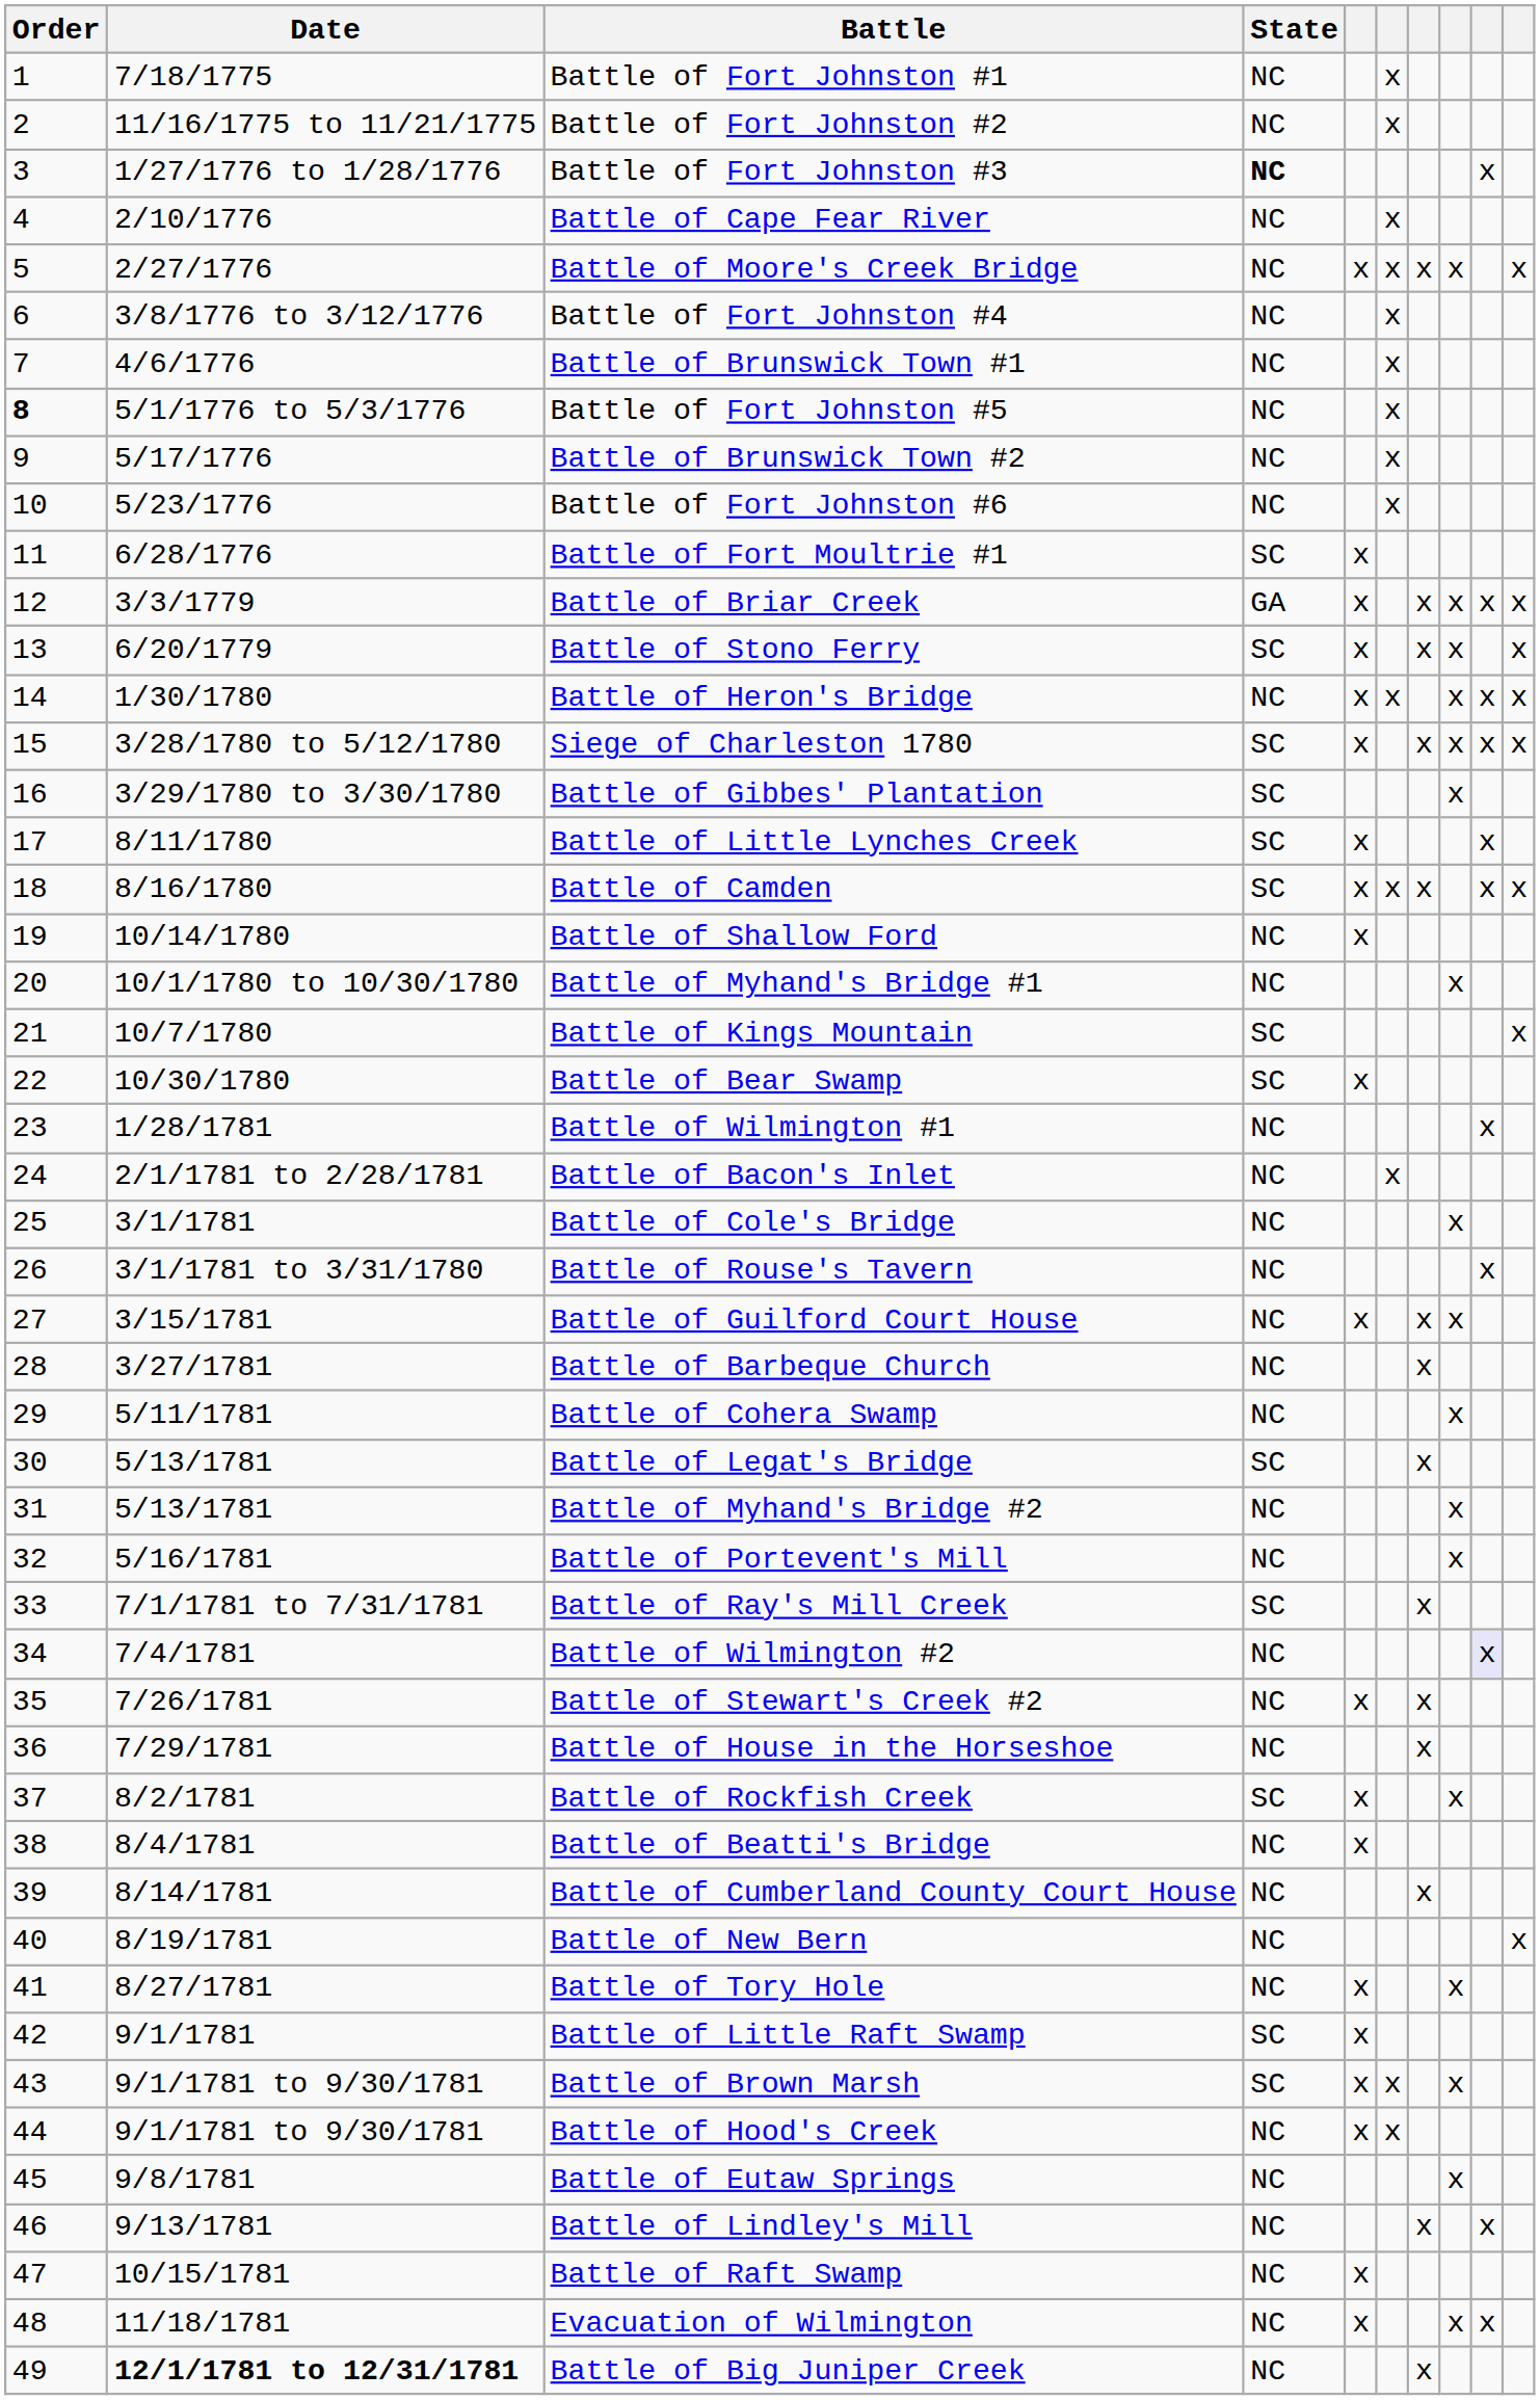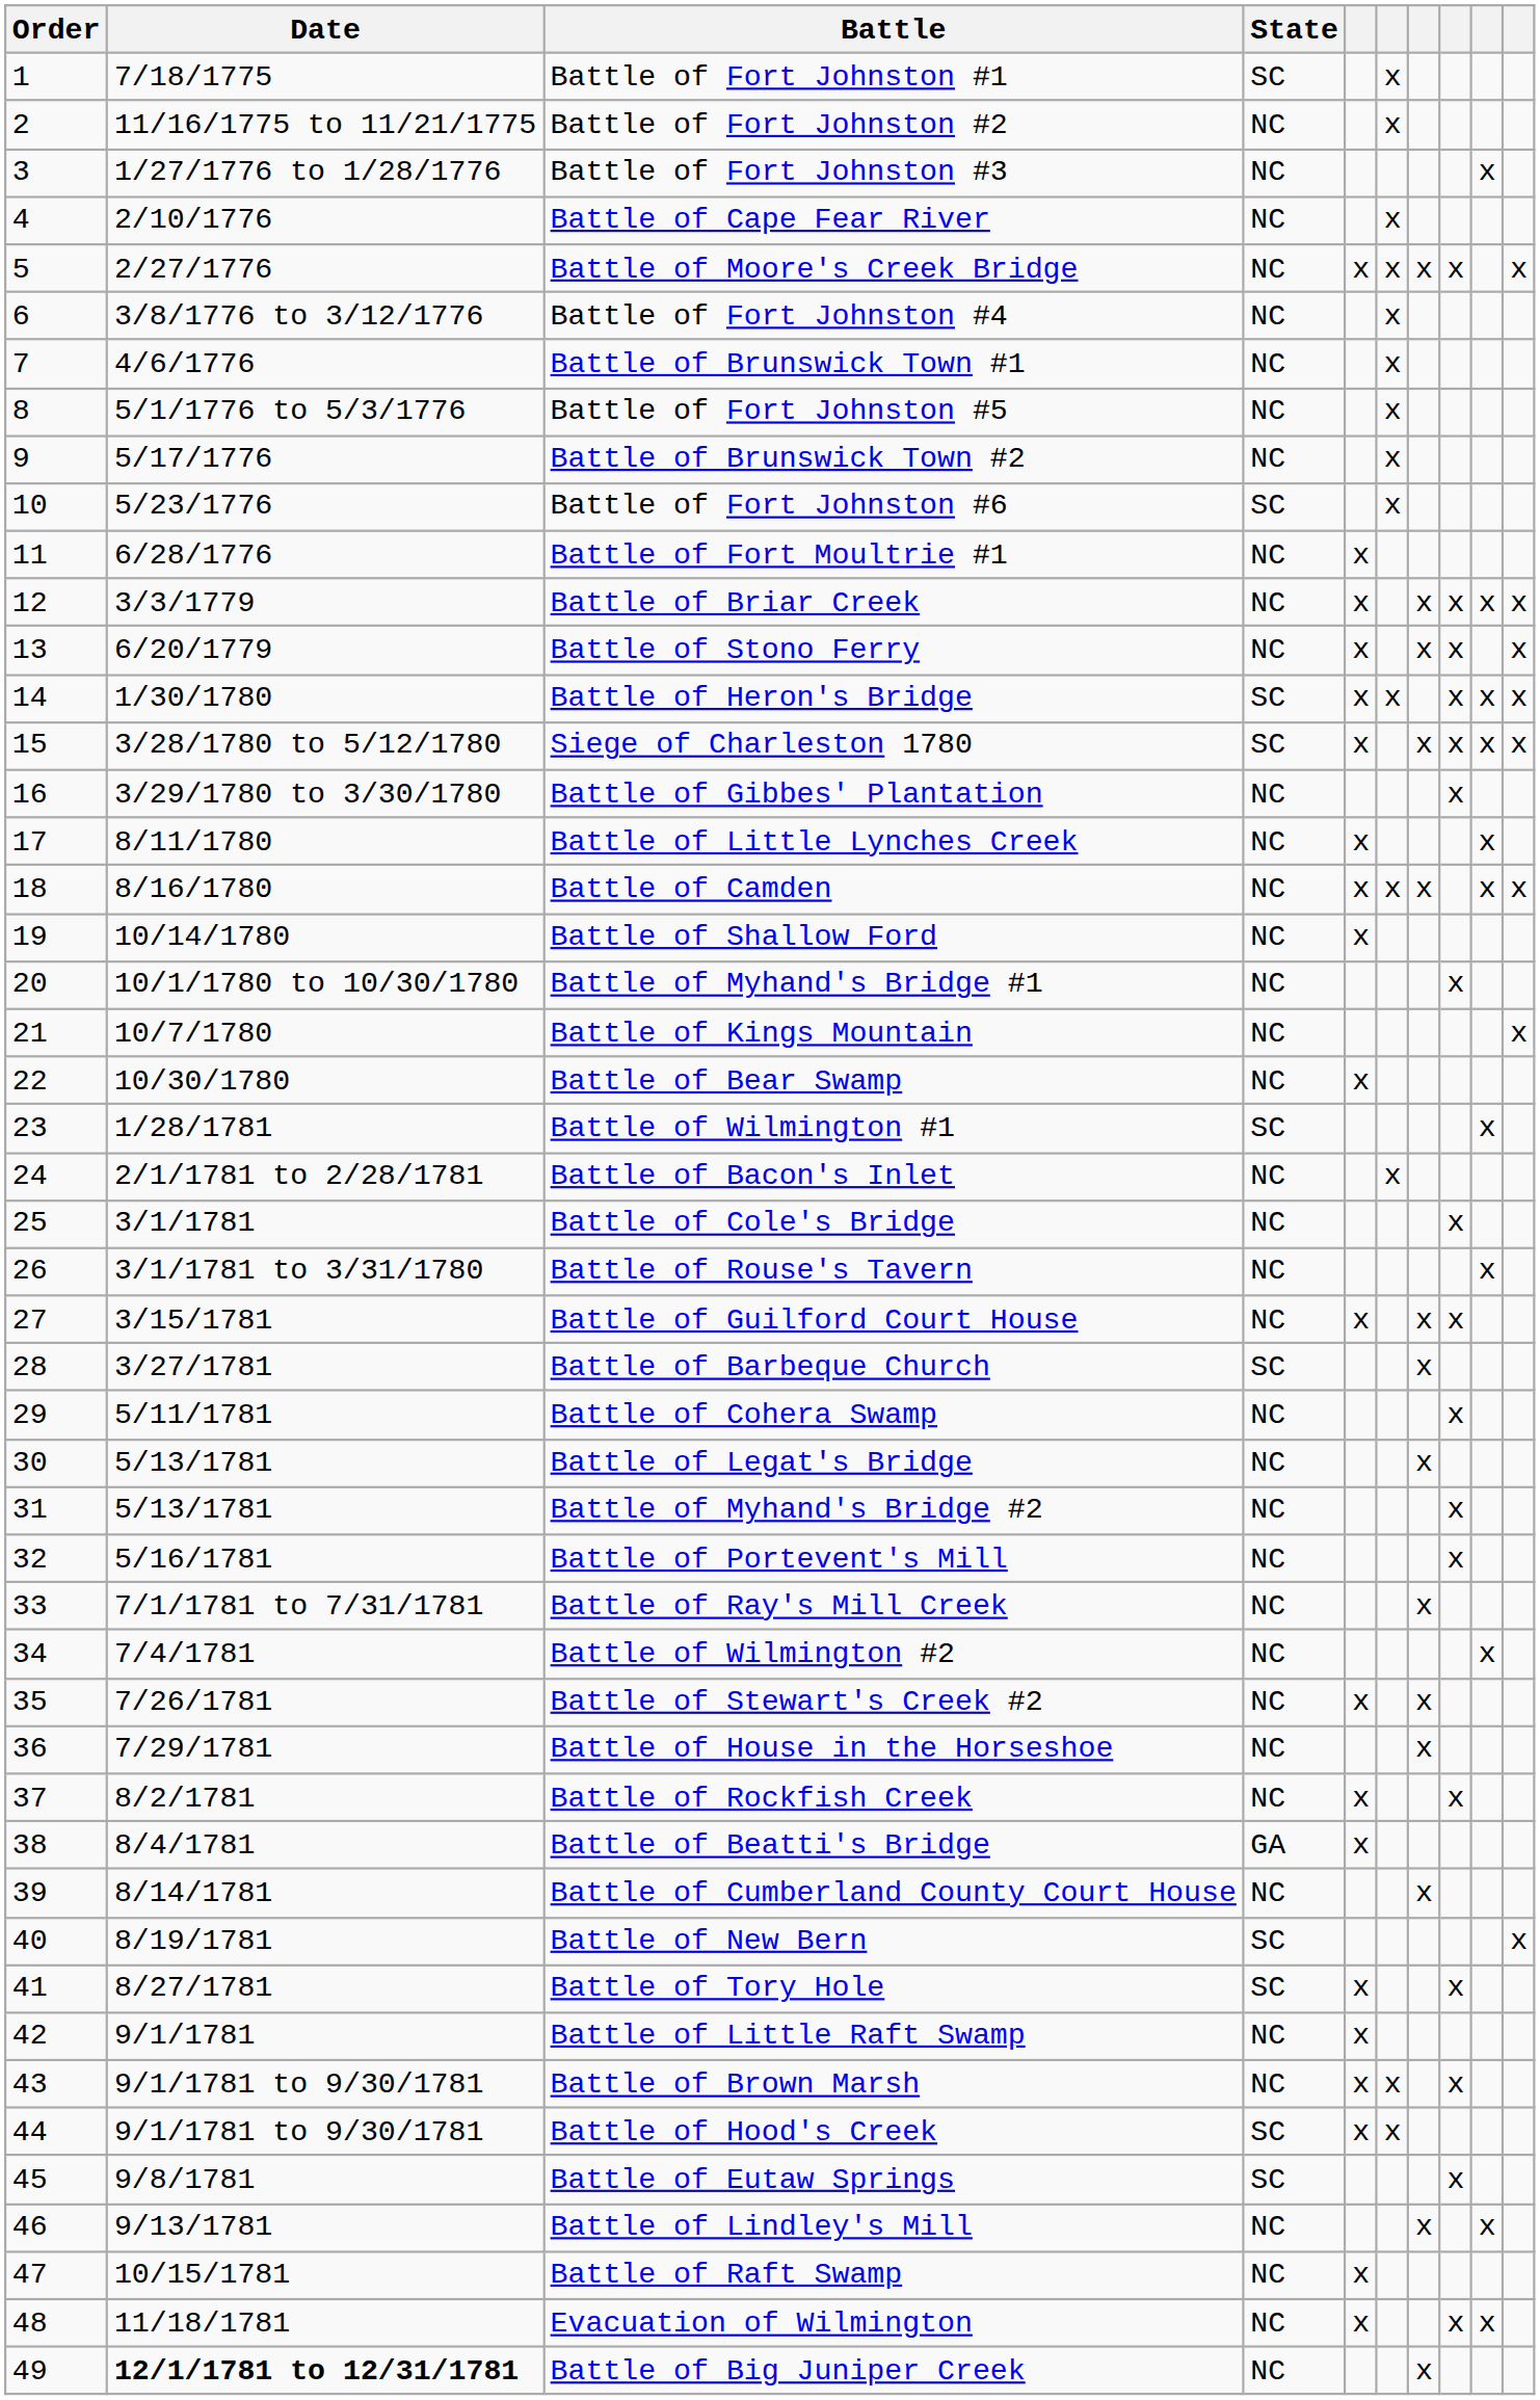Battle of Fort Johnston #1 | State: NC -> SC
Battle of Fort Johnston #3 | State: bold -> normal
Battle of Fort Johnston #5 | Order: bold -> normal
Battle of Fort Johnston #6 | State: NC -> SC
Battle of Fort Moultrie #1 | State: SC -> NC
Battle of Briar Creek | State: GA -> NC
Battle of Stono Ferry | State: SC -> NC
Battle of Heron's Bridge | State: NC -> SC
Battle of Gibbes' Plantation | State: SC -> NC
Battle of Little Lynches Creek | State: SC -> NC
Battle of Camden | State: SC -> NC
Battle of Kings Mountain | State: SC -> NC
Battle of Bear Swamp | State: SC -> NC
Battle of Wilmington #1 | State: NC -> SC
Battle of Barbeque Church | State: NC -> SC
Battle of Legat's Bridge | State: SC -> NC
Battle of Ray's Mill Creek | State: SC -> NC
Battle of Wilmington #2 | column 9: lavender background -> no background
Battle of Rockfish Creek | State: SC -> NC
Battle of Beatti's Bridge | State: NC -> GA
Battle of New Bern | State: NC -> SC
Battle of Tory Hole | State: NC -> SC
Battle of Little Raft Swamp | State: SC -> NC
Battle of Brown Marsh | State: SC -> NC
Battle of Hood's Creek | State: NC -> SC
Battle of Eutaw Springs | State: NC -> SC
